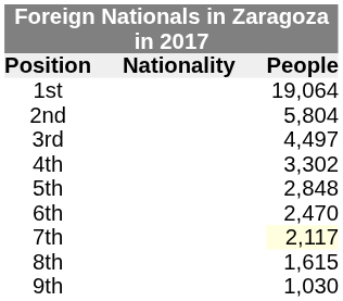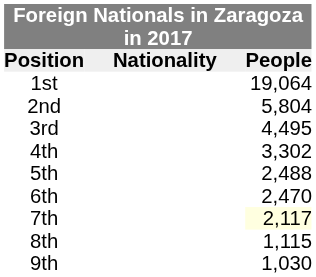3rd | People: 4,497 -> 4,495
5th | People: 2,848 -> 2,488
8th | People: 1,615 -> 1,115
